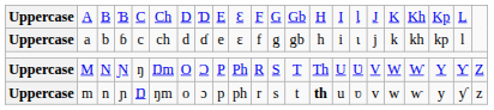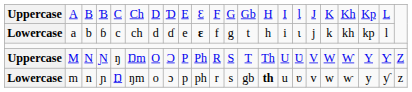a | column 1: Uppercase -> Lowercase
a | column 10: normal -> bold
a | column 13: gb -> t
m | column 1: Uppercase -> Lowercase
m | column 13: t -> gb
